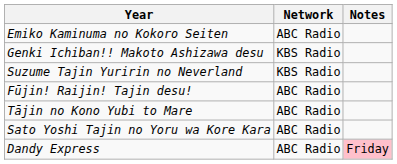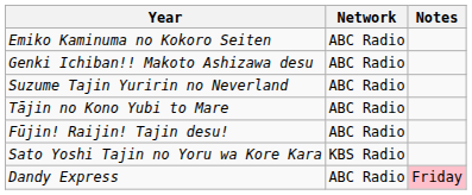Genki Ichiban!! Makoto Ashizawa desu | Network: KBS Radio -> ABC Radio
Suzume Tajin Yuririn no Neverland | Network: KBS Radio -> ABC Radio
rows swapped: Fūjin! Raijin! Tajin desu! <-> Tājin no Kono Yubi to Mare
Sato Yoshi Tajin no Yoru wa Kore Kara | Network: ABC Radio -> KBS Radio
